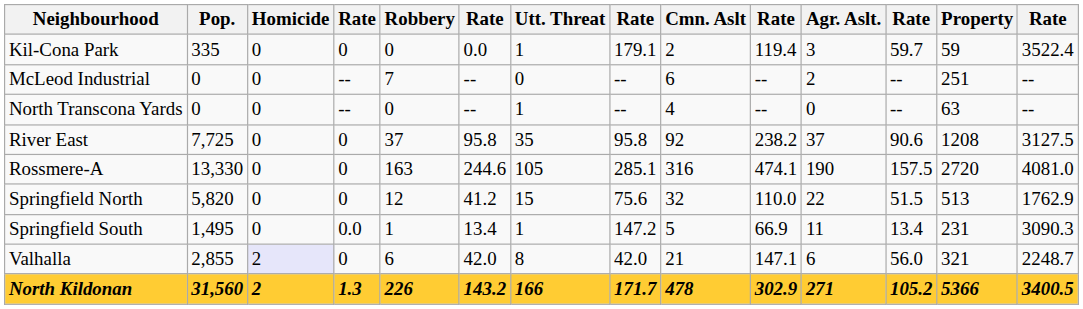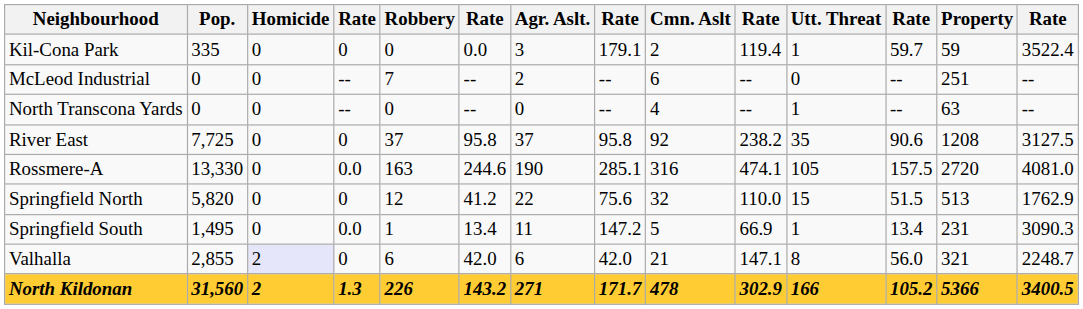columns swapped: Agr. Aslt. <-> Utt. Threat
Rossmere-A | column 4: 0 -> 0.0
